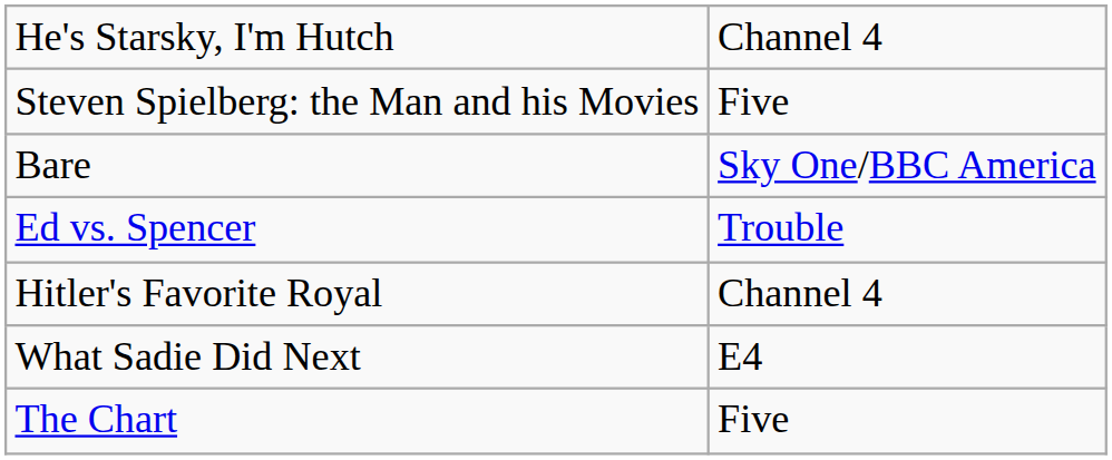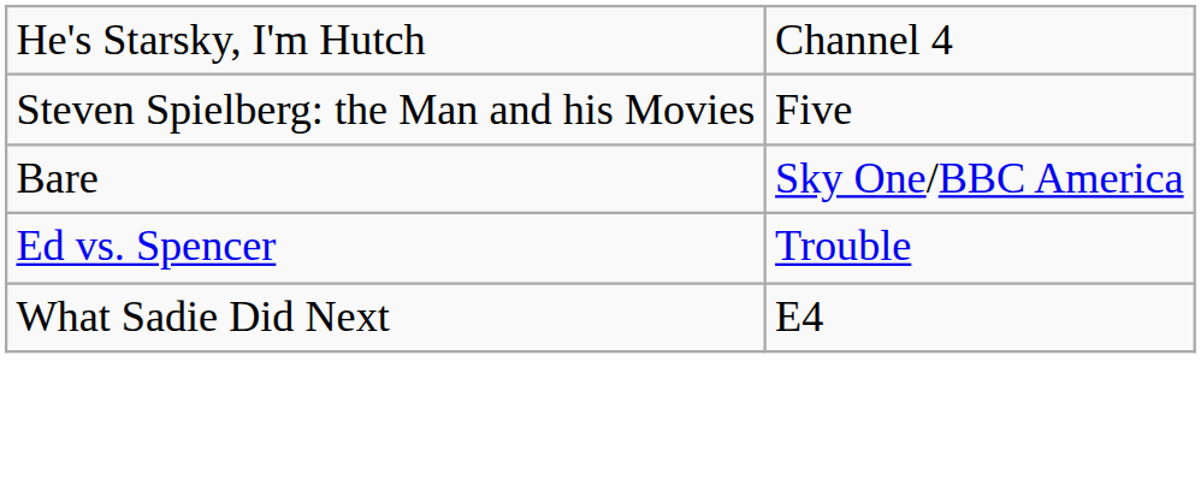- row: Hitler's Favorite Royal | Channel 4
- row: The Chart | Five
